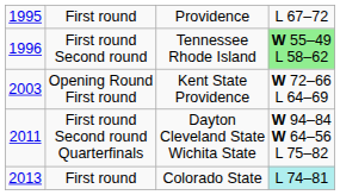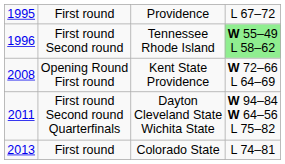Opening Round First round | column 1: 2003 -> 2008
First round / Colorado State | column 4: paleturquoise background -> no background
